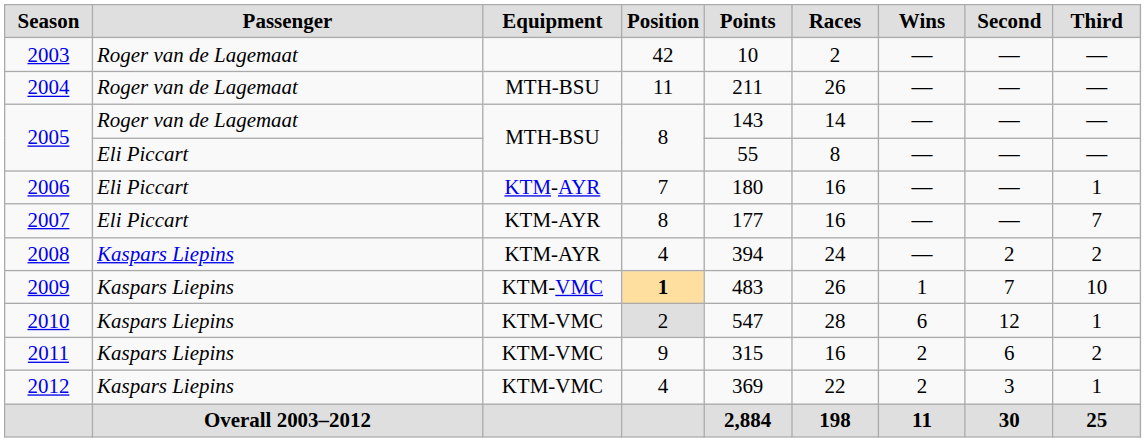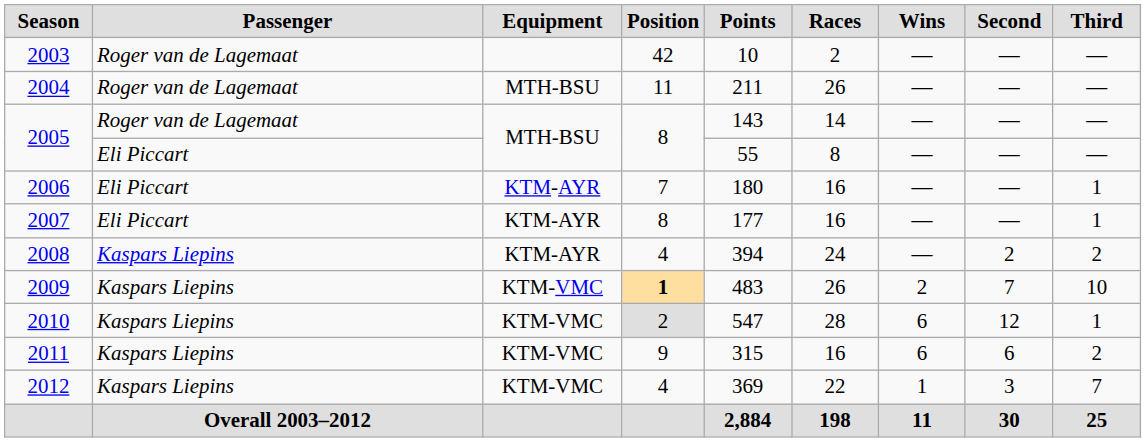2007 | Third: 7 -> 1
2009 | Wins: 1 -> 2
2011 | Wins: 2 -> 6
2012 | Wins: 2 -> 1
2012 | Third: 1 -> 7
